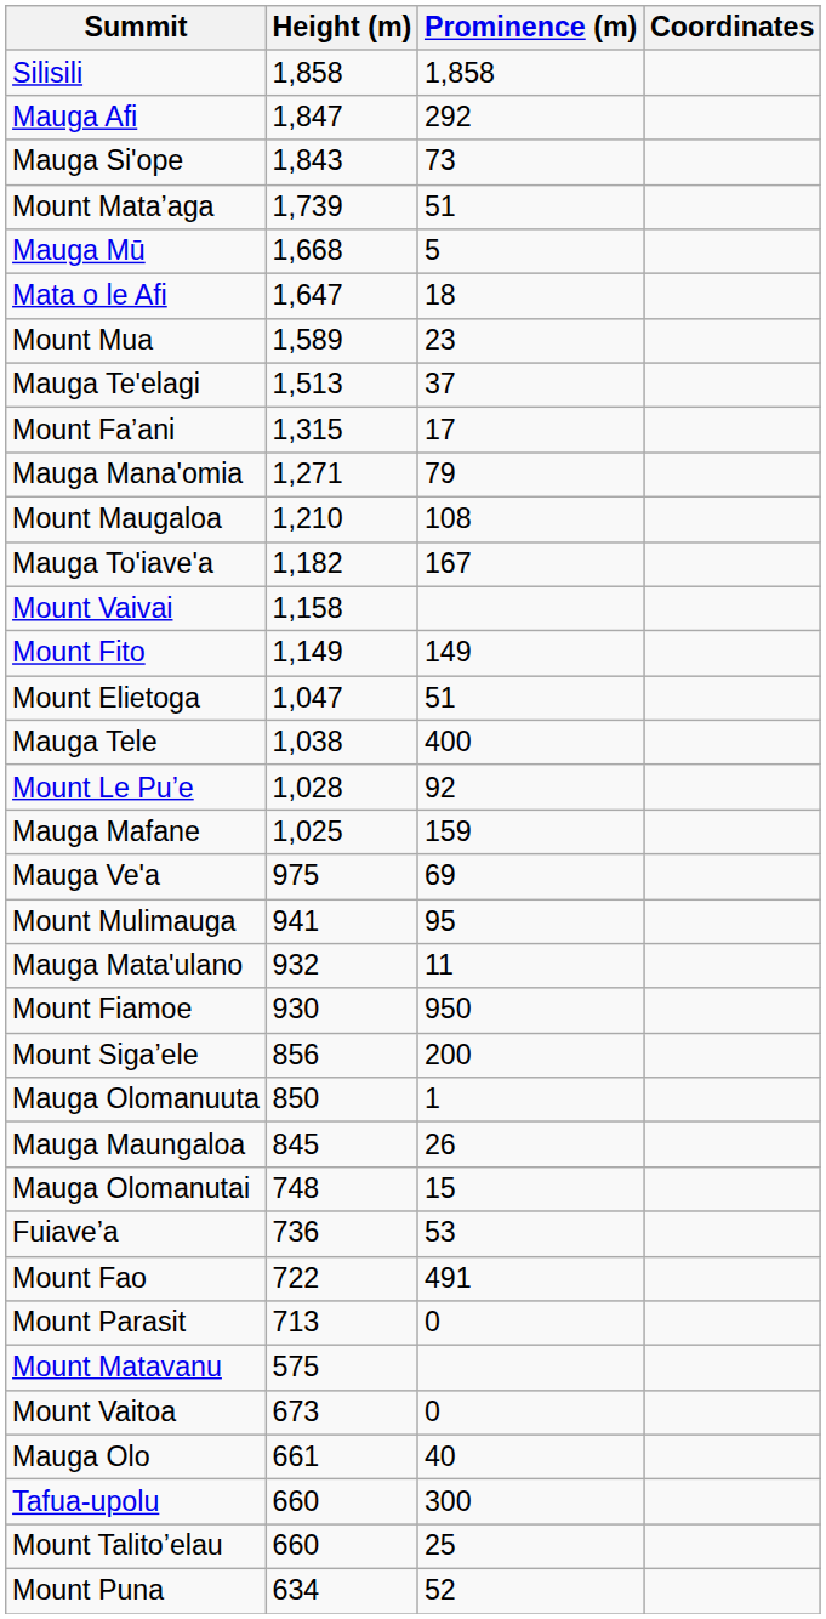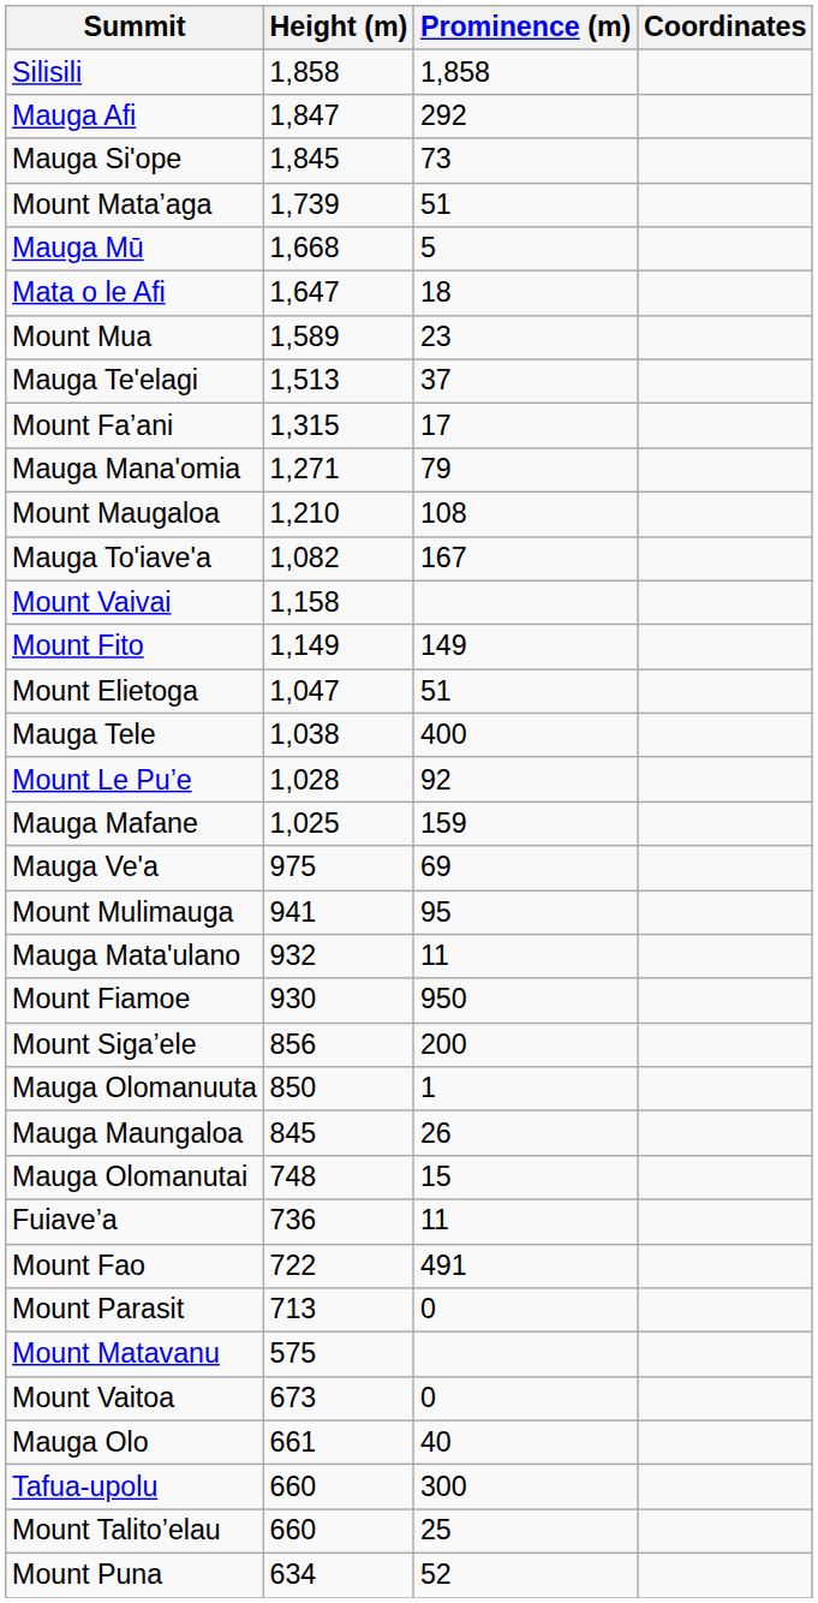Mauga Si'ope | Height (m): 1,843 -> 1,845
Mauga To'iave'a | Height (m): 1,182 -> 1,082
Fuiave’a | Prominence (m): 53 -> 11
